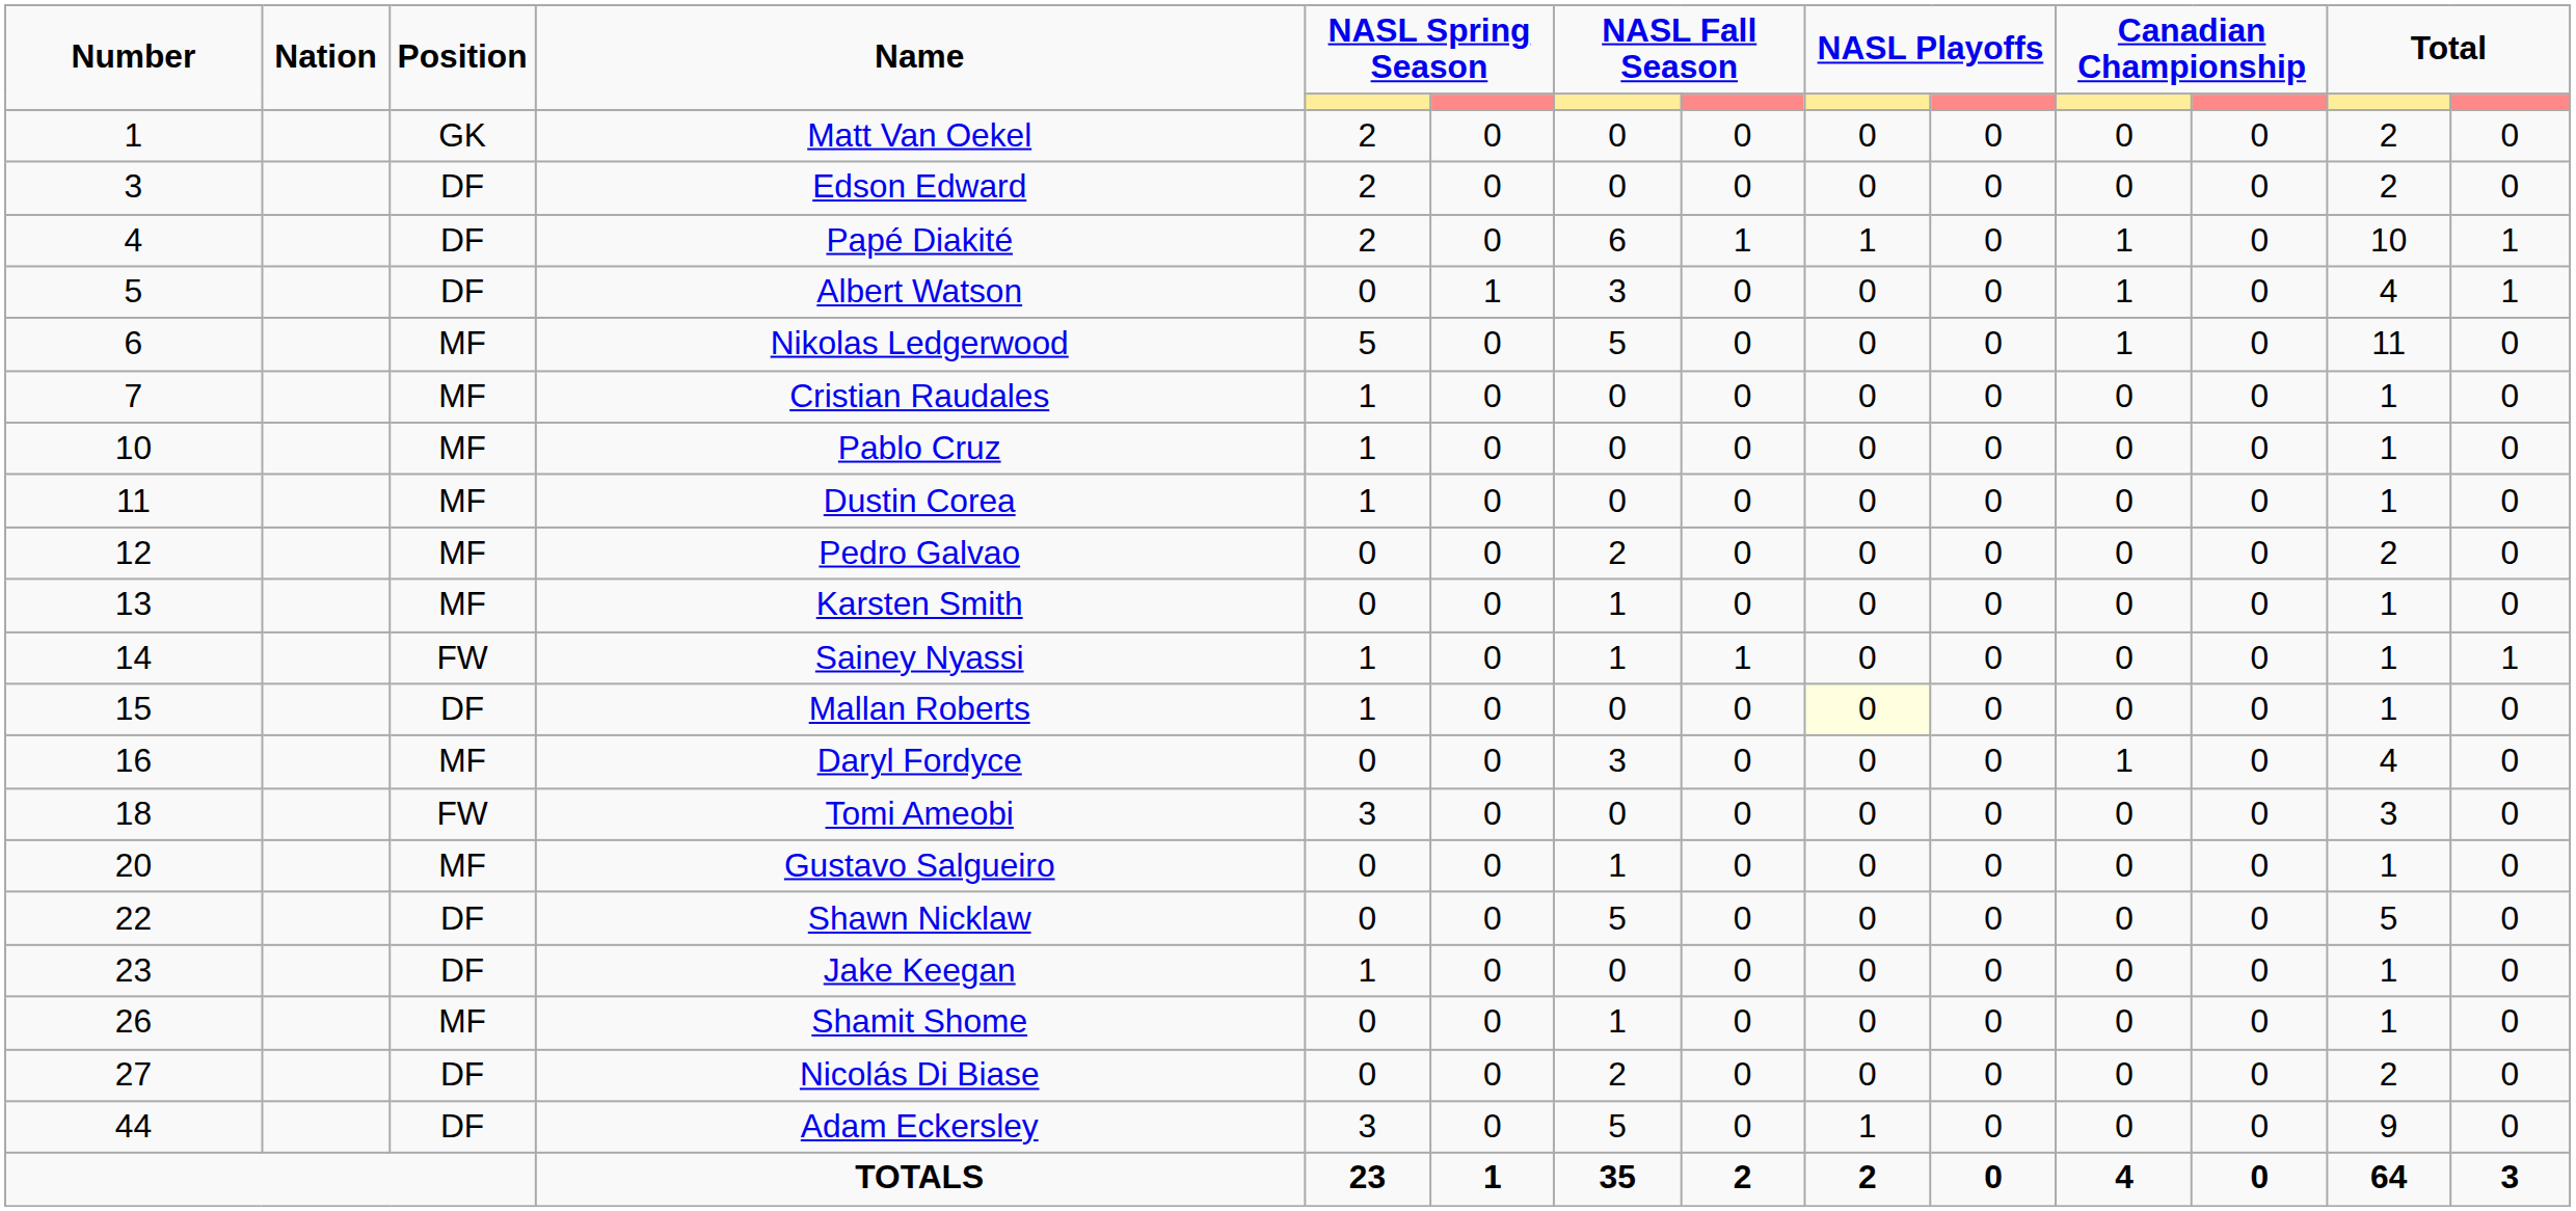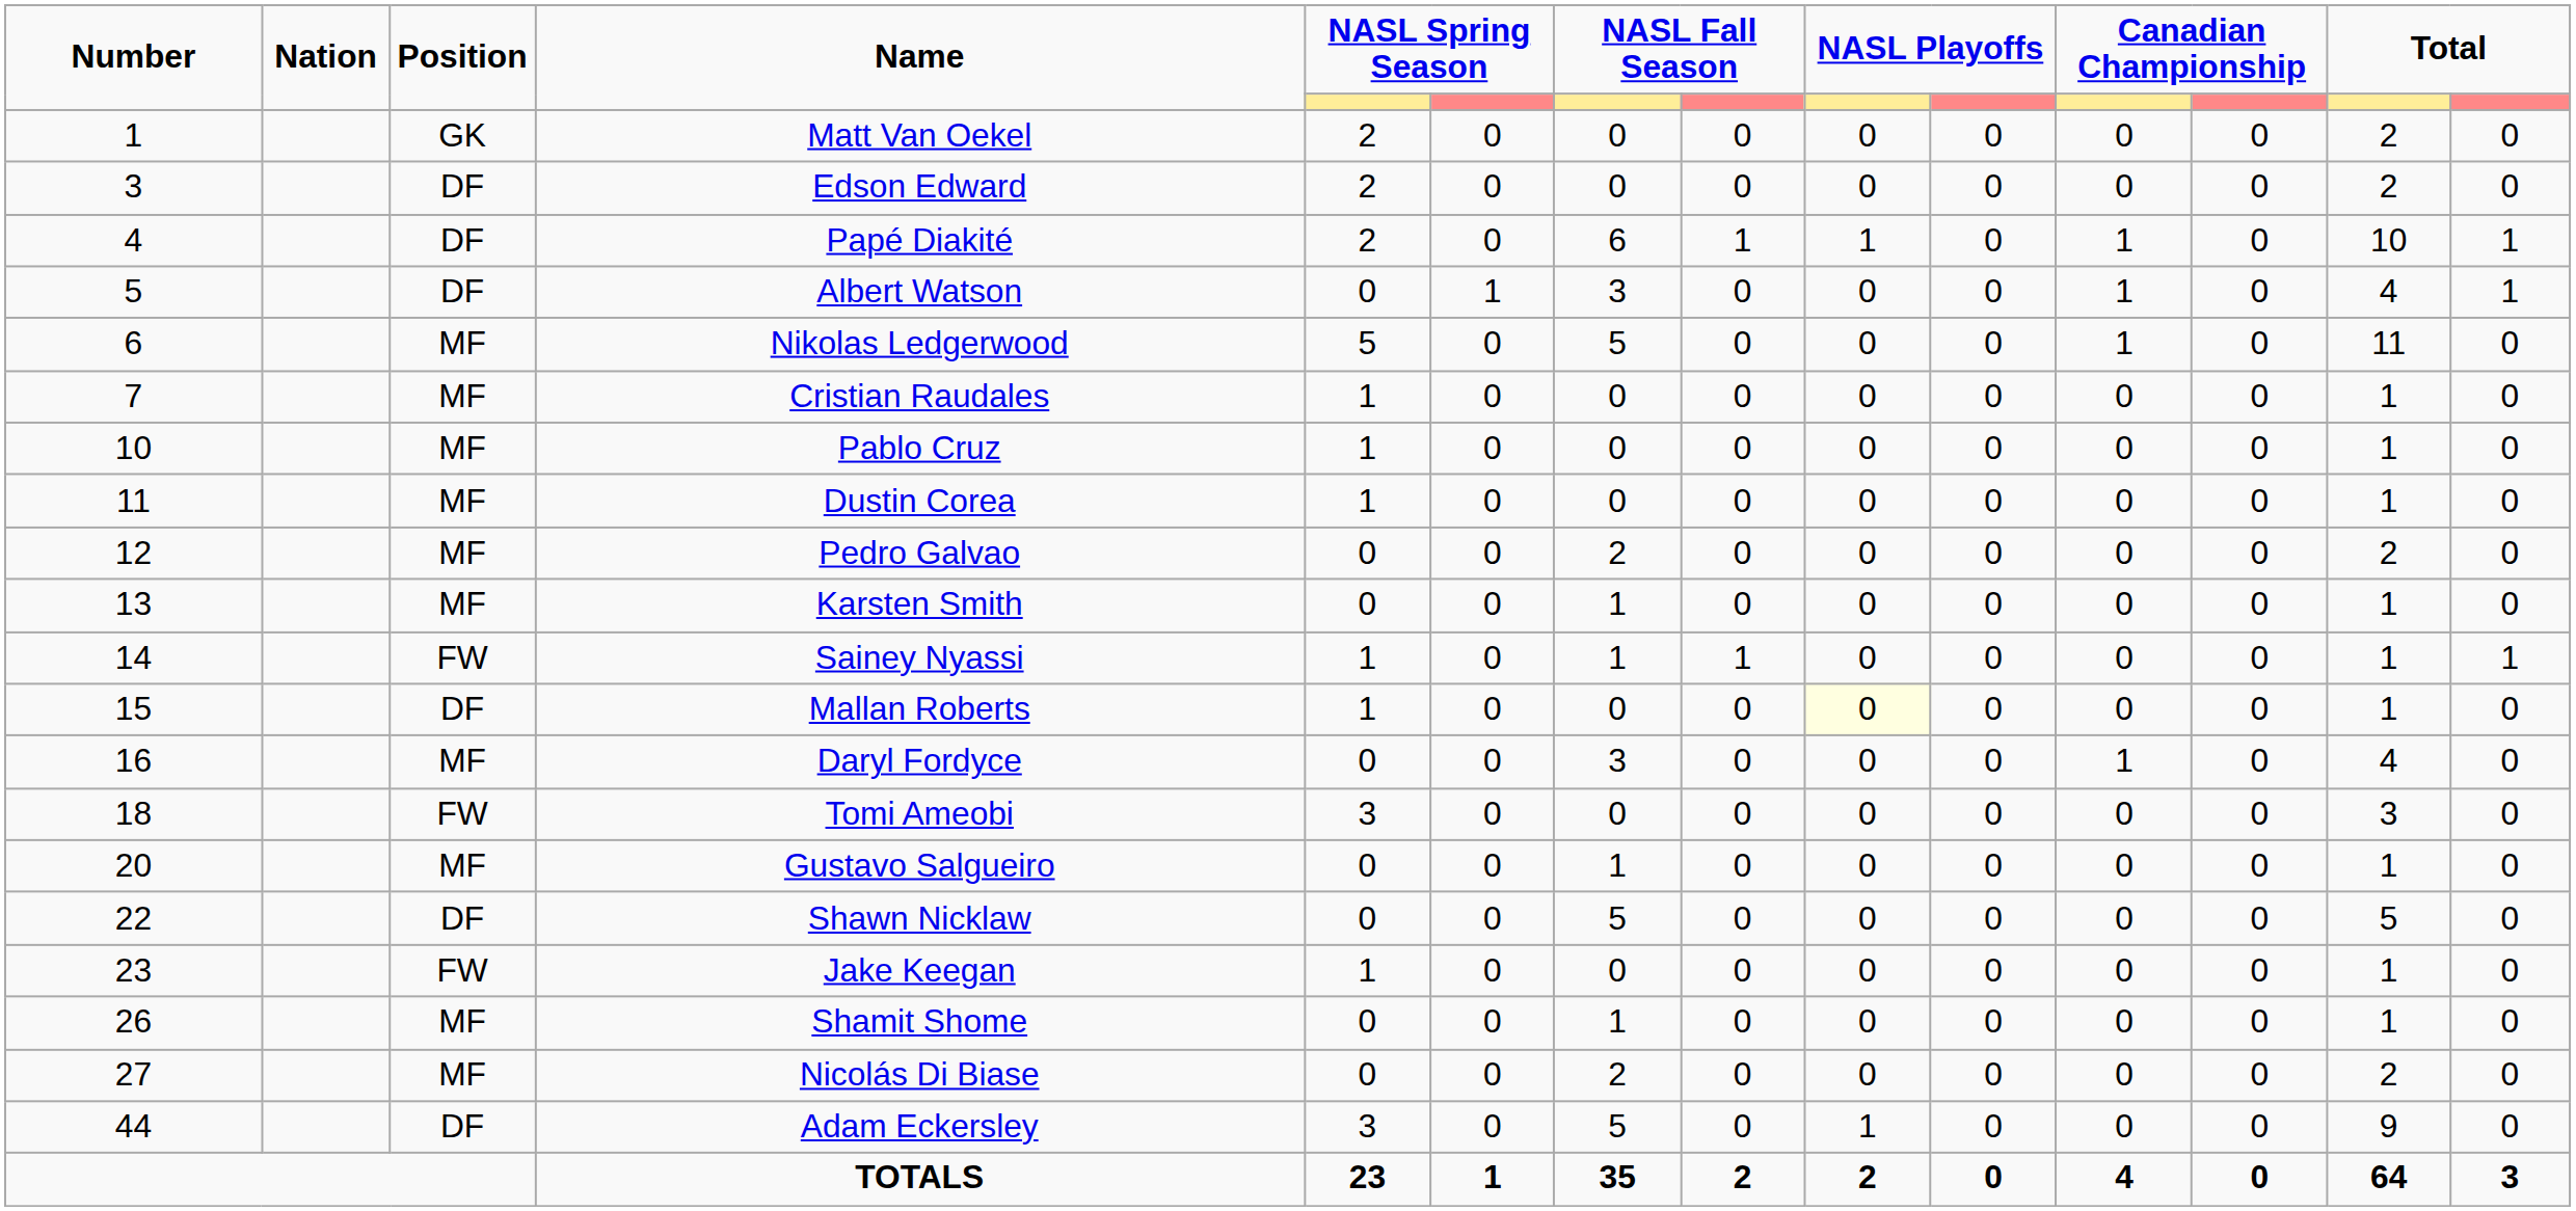Jake Keegan | Position: DF -> FW
Nicolás Di Biase | Position: DF -> MF
